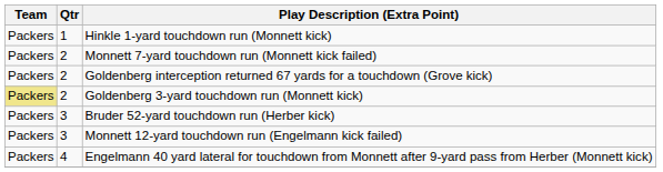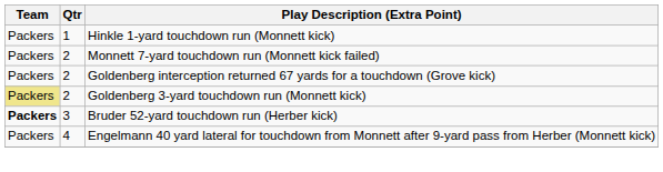Bruder 52-yard touchdown run (Herber kick) | Team: normal -> bold
- row: Packers | 3 | Monnett 12-yard touchdown run (Engelmann kick failed)
